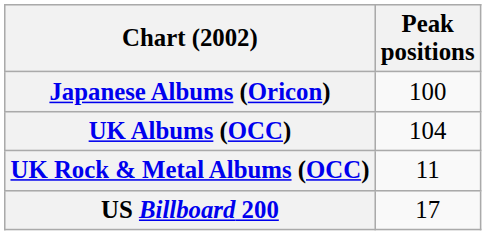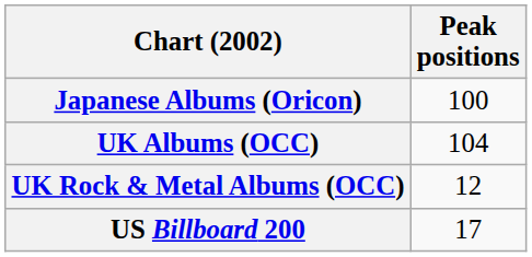UK Rock & Metal Albums (OCC) | Peak positions: 11 -> 12
